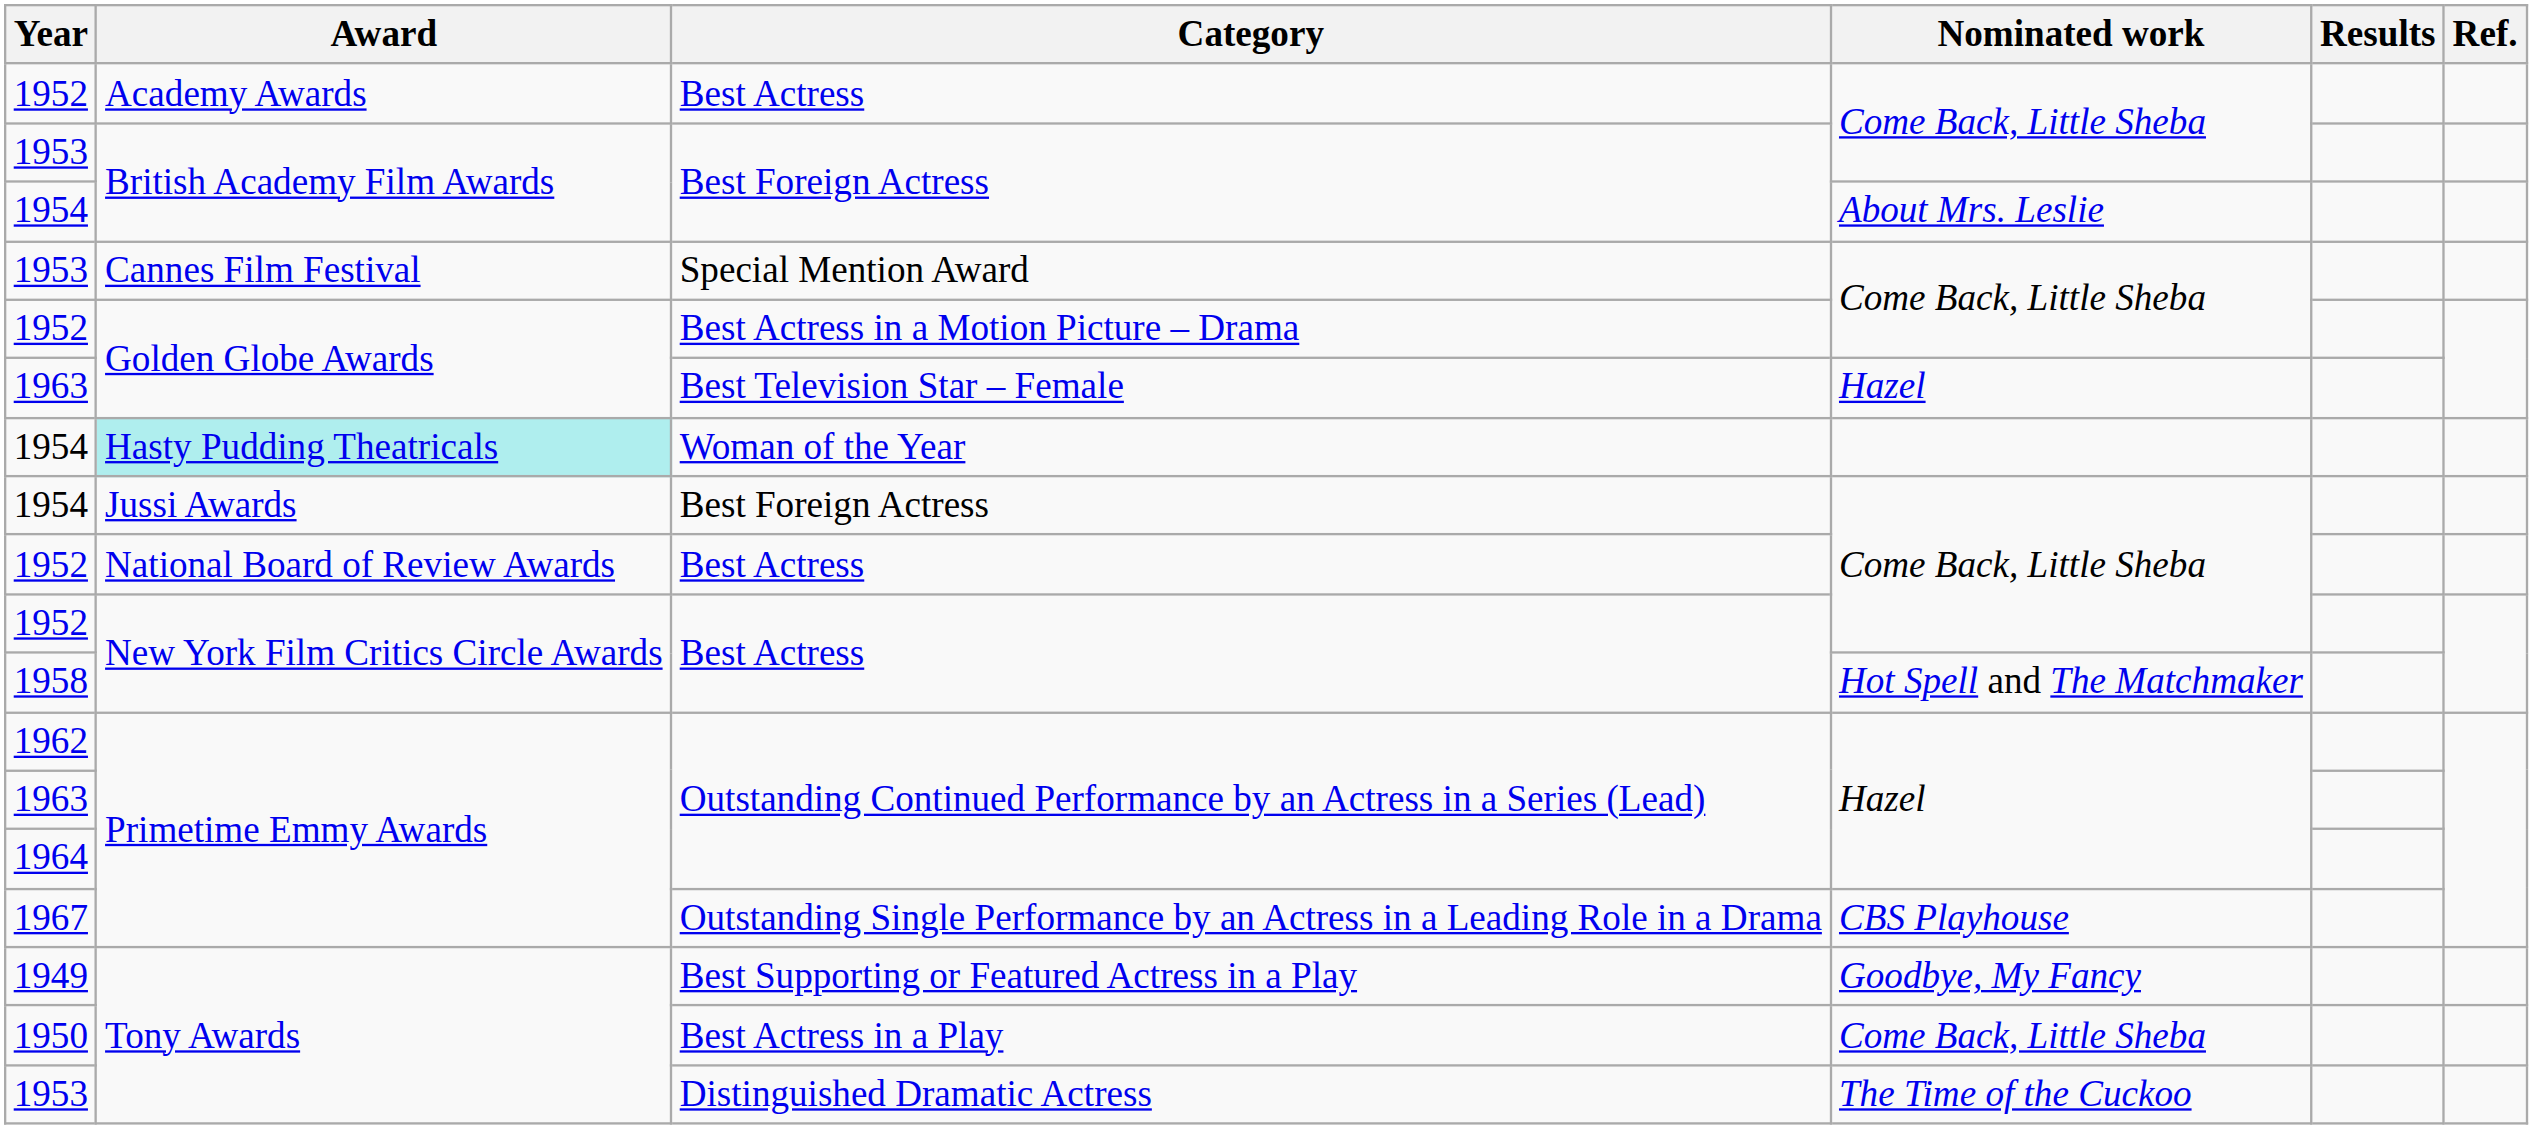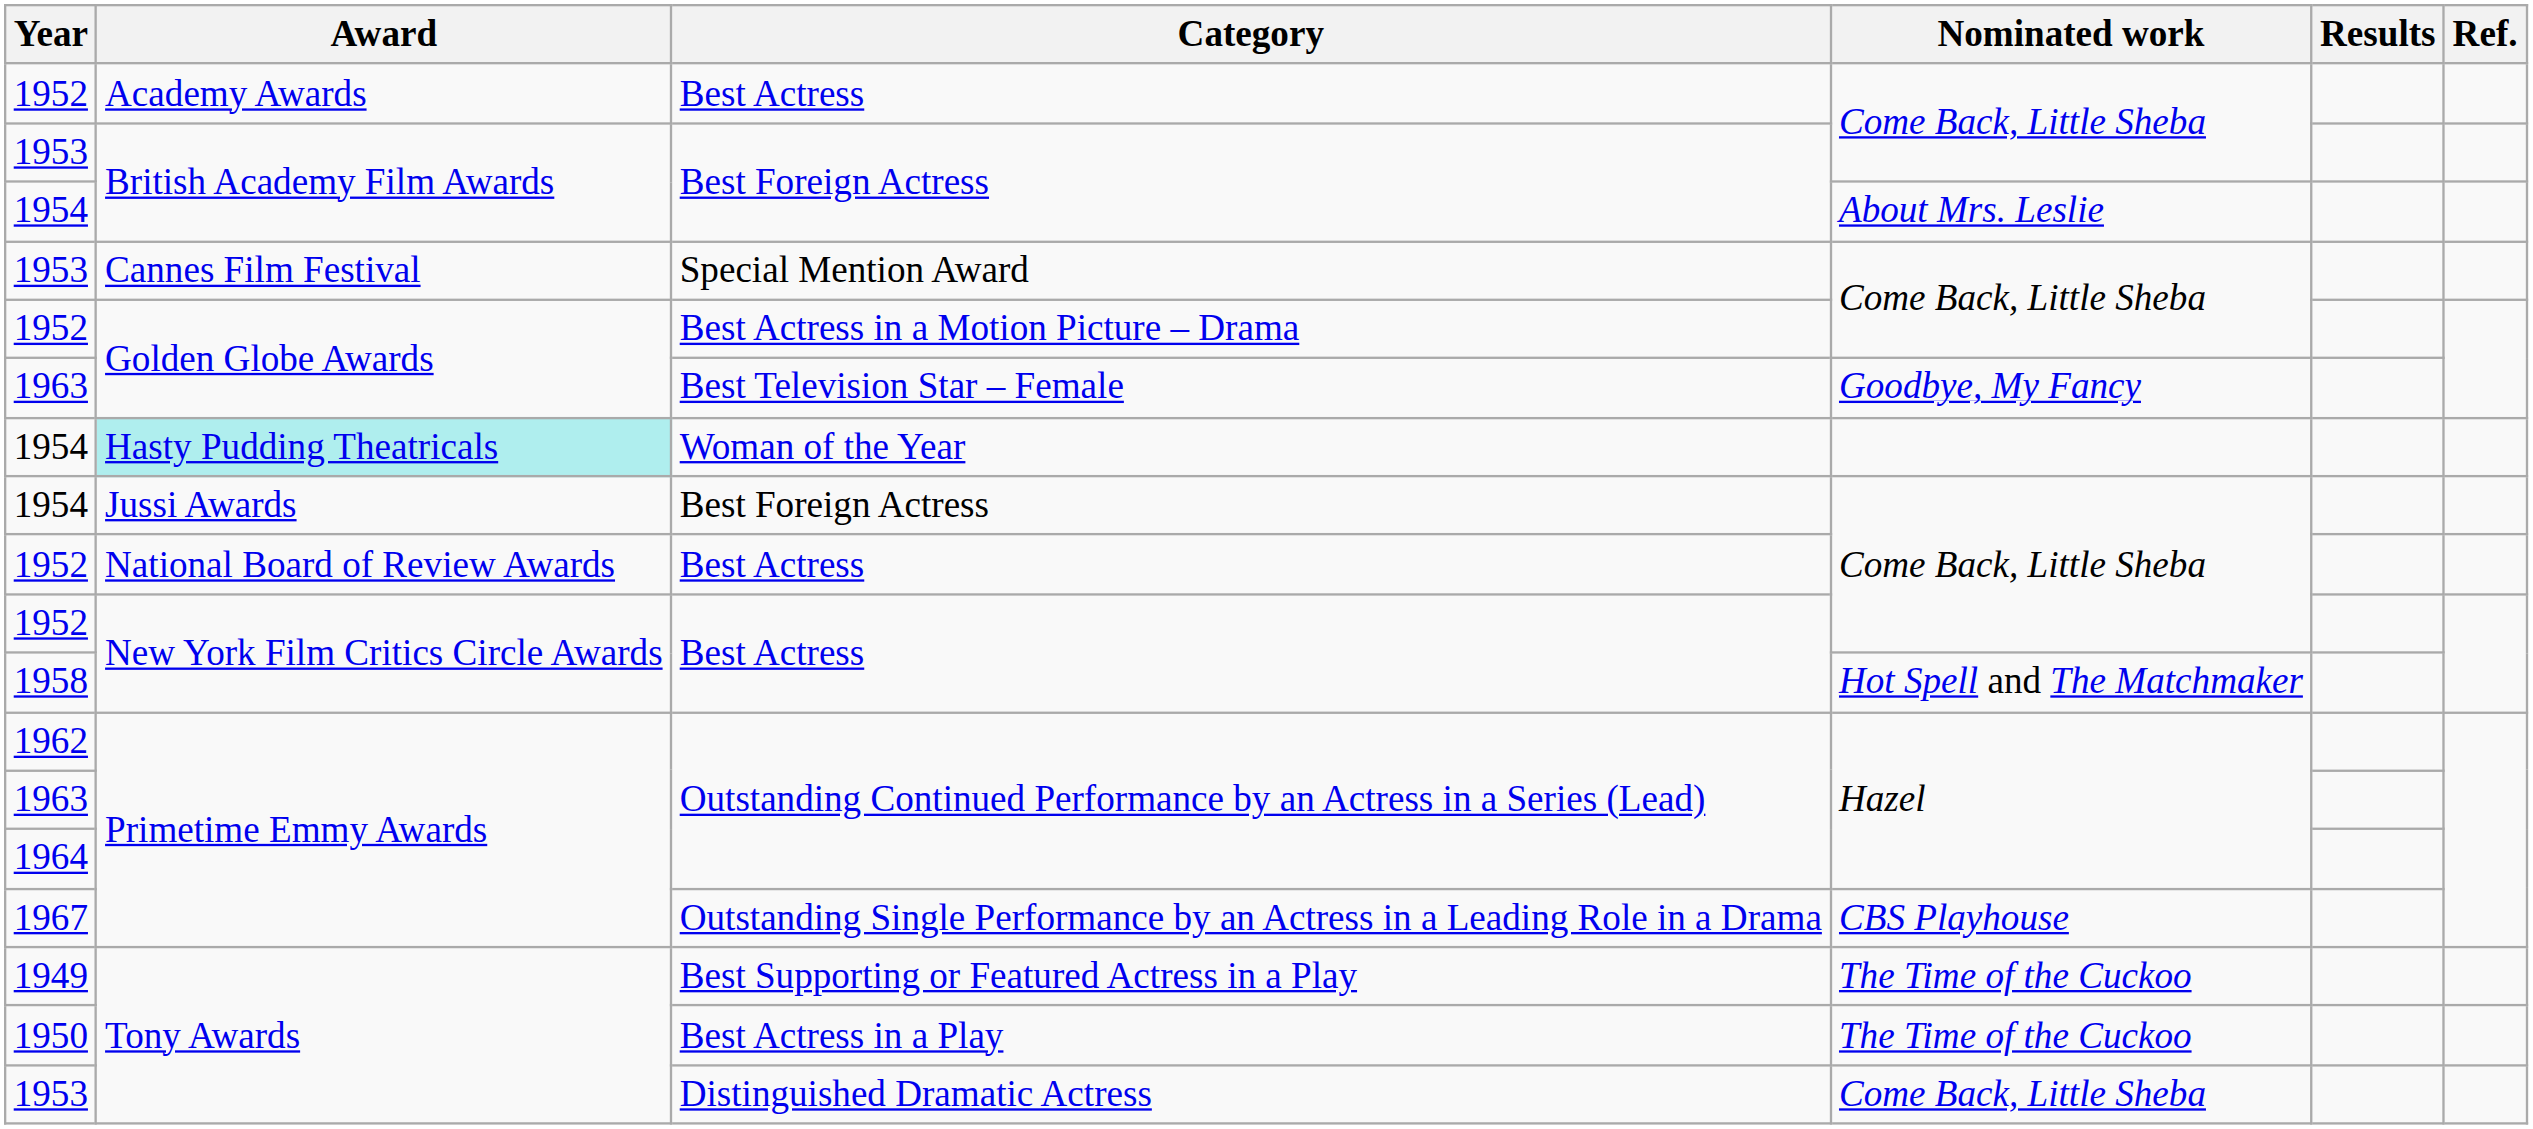Best Television Star – Female | Nominated work: Hazel -> Goodbye, My Fancy
Best Supporting or Featured Actress in a Play | Nominated work: Goodbye, My Fancy -> The Time of the Cuckoo
Best Actress in a Play | Nominated work: Come Back, Little Sheba -> The Time of the Cuckoo
Distinguished Dramatic Actress | Nominated work: The Time of the Cuckoo -> Come Back, Little Sheba
